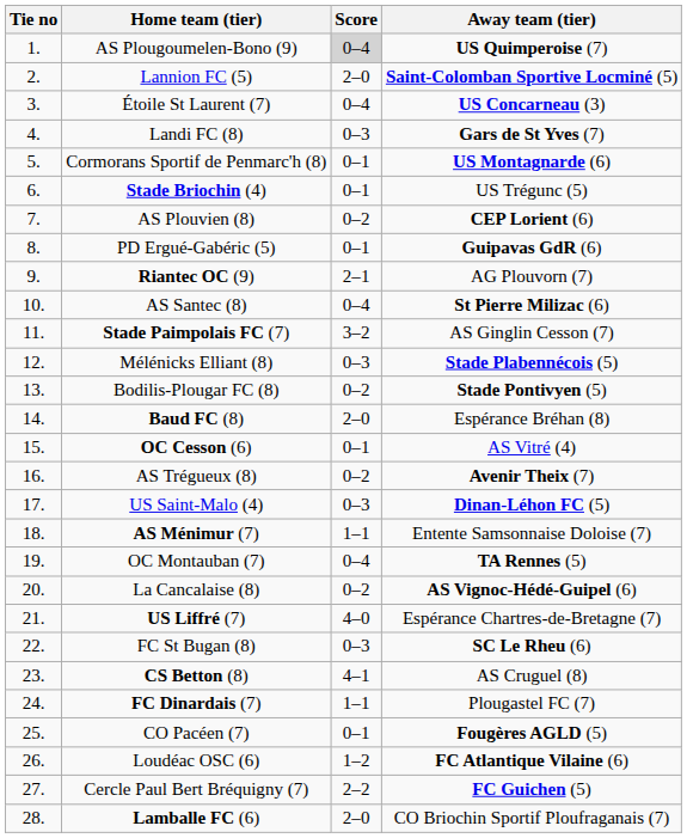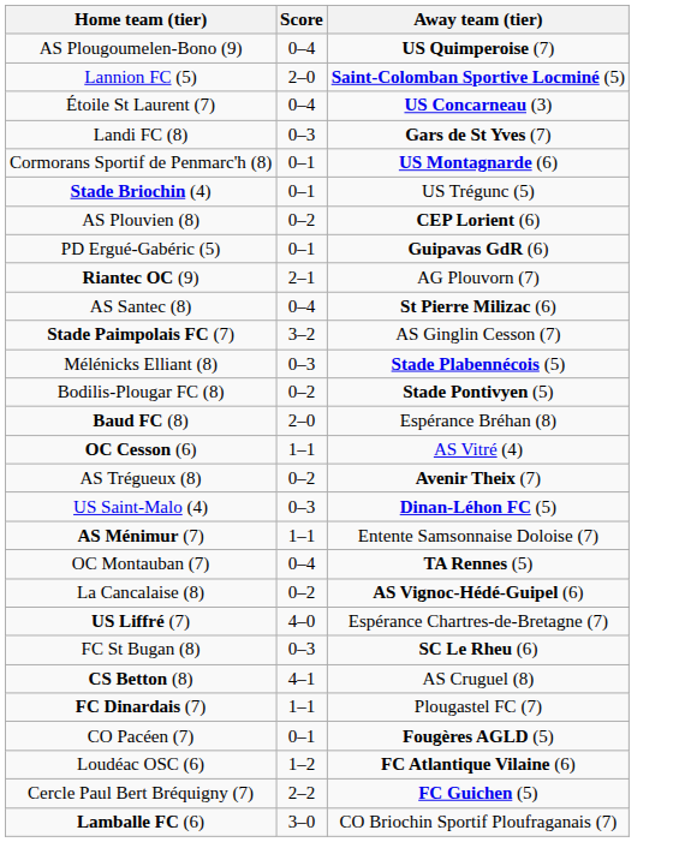- column: Tie no | 1. | 2. | 3. | 4. | 5. | 6. | 7. | 8. | 9. | 10. | 11. | 12. | 13. | 14. | 15. | 16. | 17. | 18. | 19. | 20. | 21. | 22. | 23. | 24. | 25. | 26. | 27. | 28.
AS Plougoumelen-Bono (9) | Score: lightgrey background -> no background
OC Cesson (6) | Score: 0–1 -> 1–1
Lamballe FC (6) | Score: 2–0 -> 3–0
